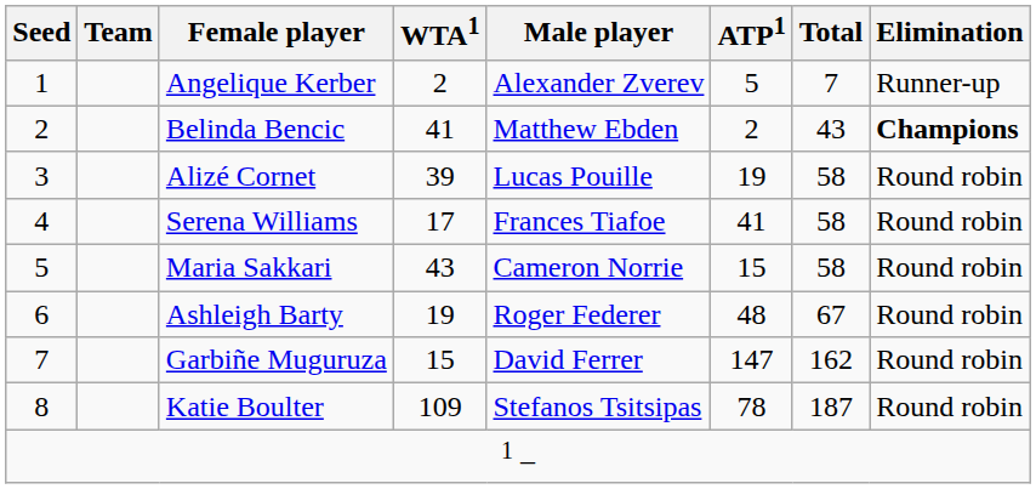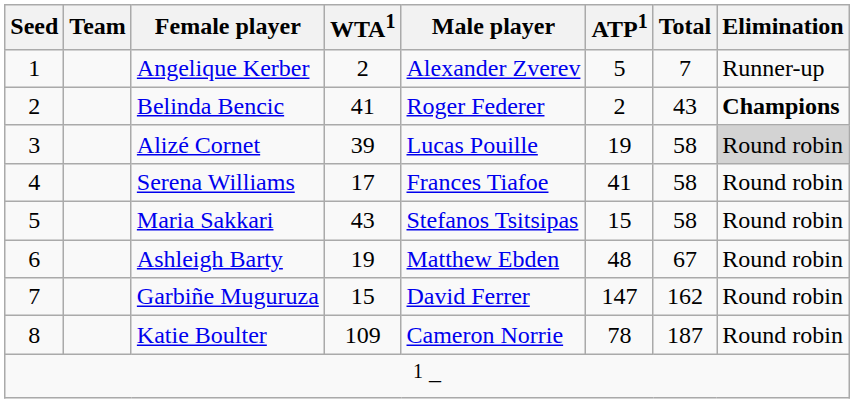Belinda Bencic | Male player: Matthew Ebden -> Roger Federer
Alizé Cornet | Elimination: no background -> lightgrey background
Maria Sakkari | Male player: Cameron Norrie -> Stefanos Tsitsipas
Ashleigh Barty | Male player: Roger Federer -> Matthew Ebden
Katie Boulter | Male player: Stefanos Tsitsipas -> Cameron Norrie
